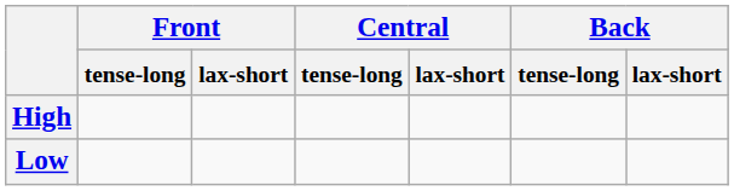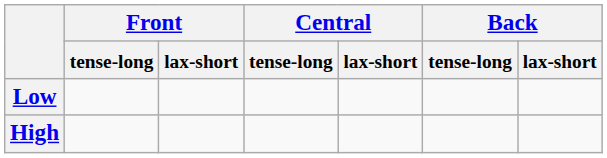rows swapped: High <-> Low
